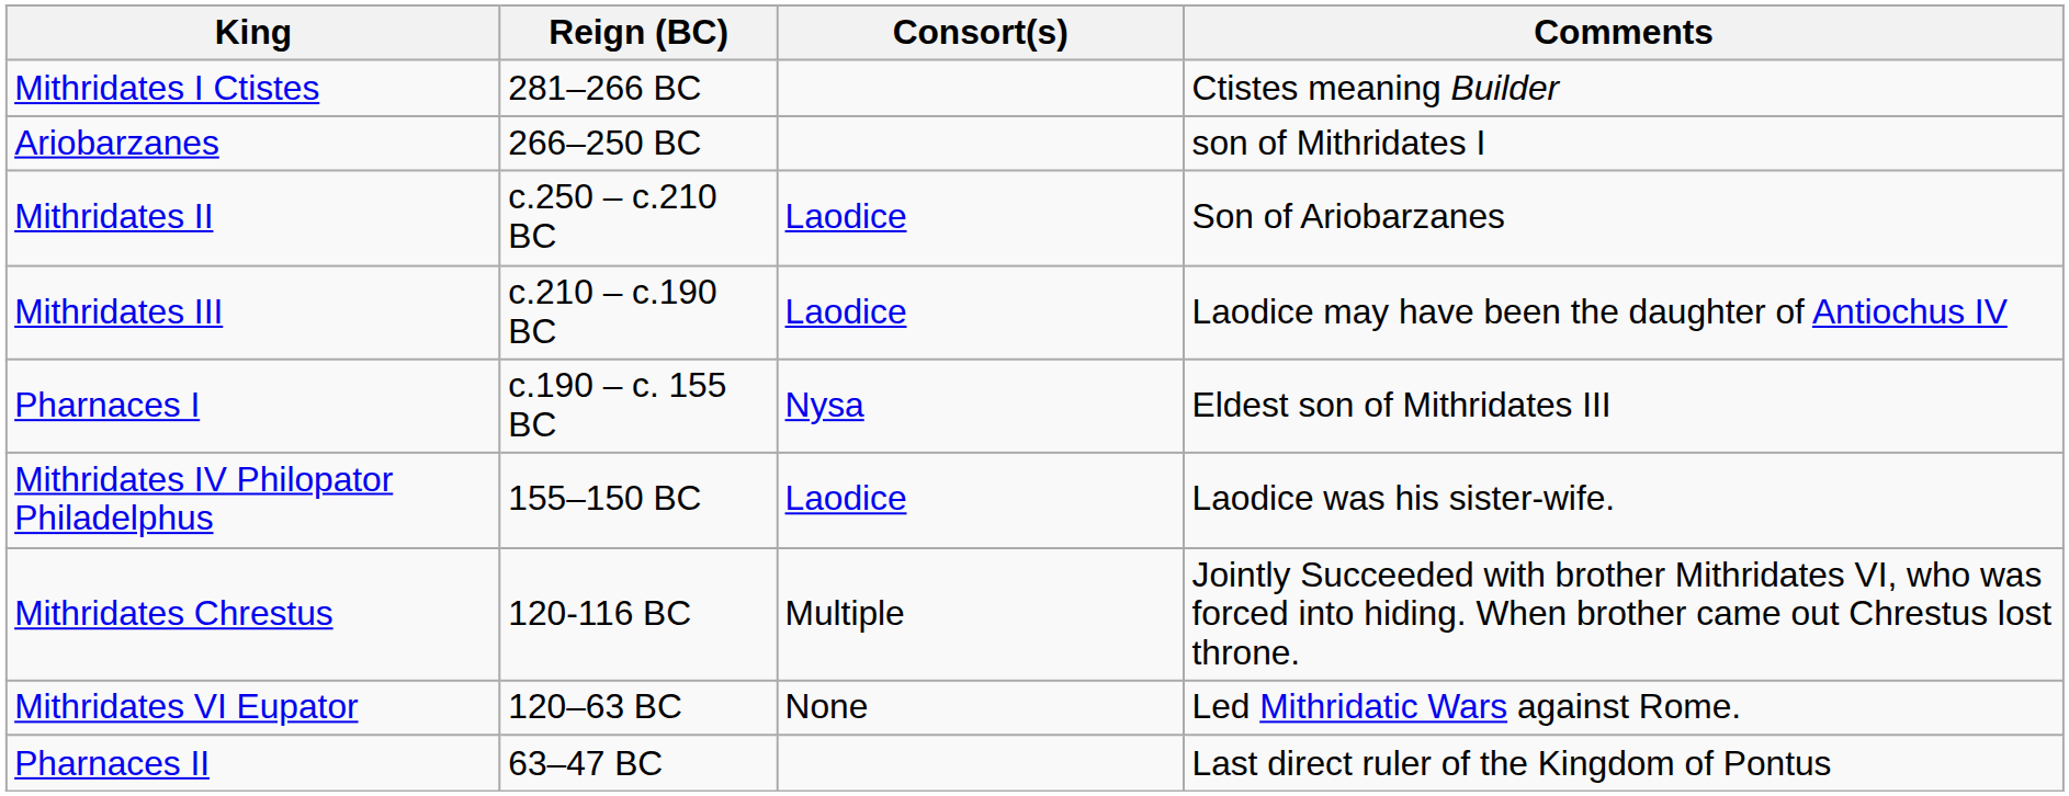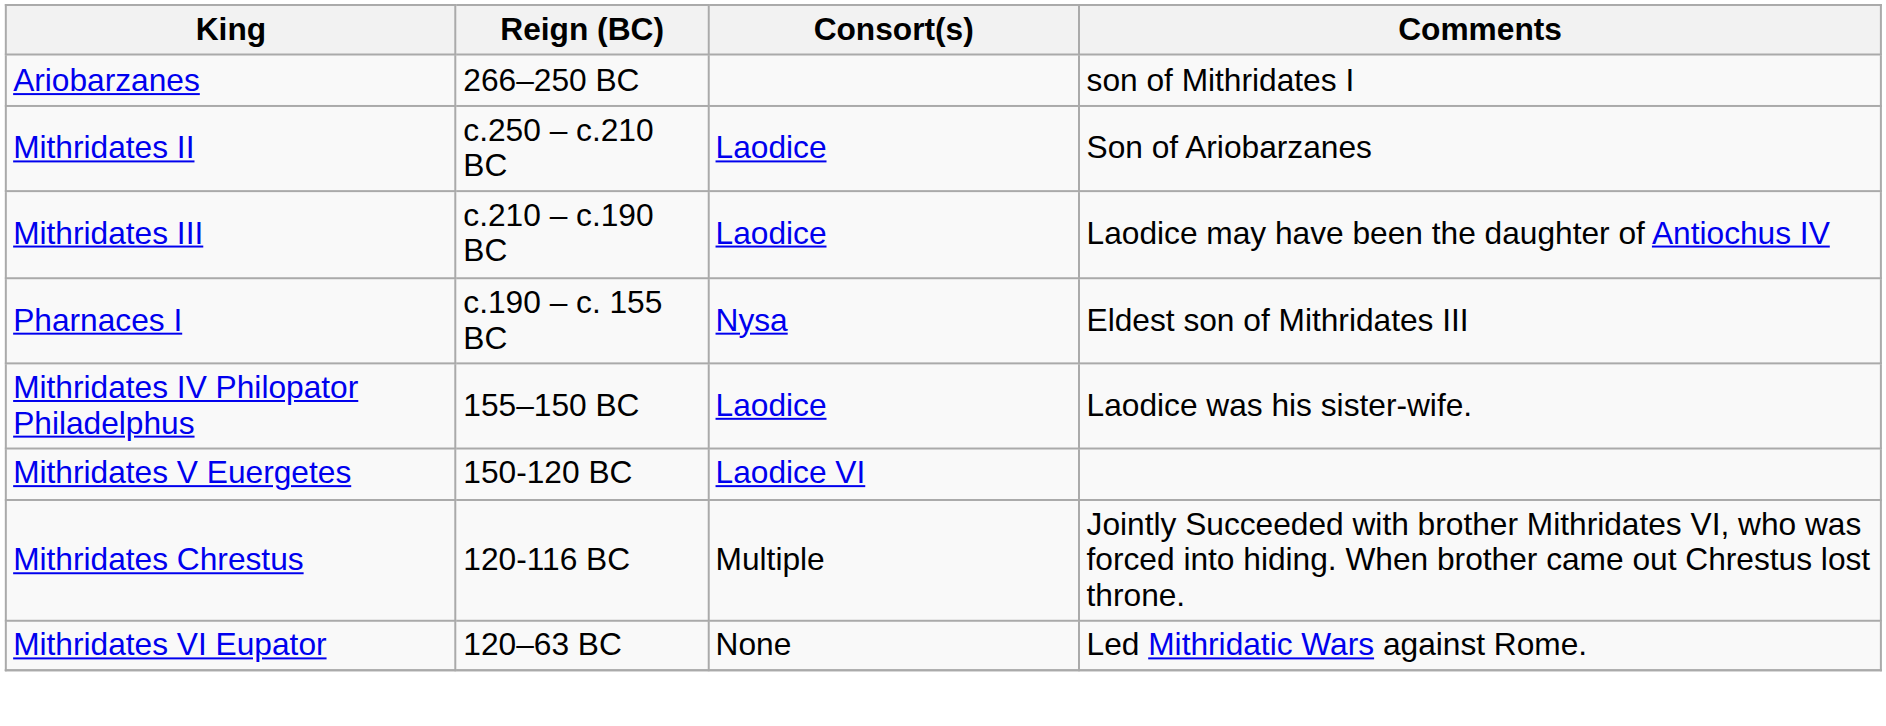- row: Mithridates I Ctistes | 281–266 BC | Ctistes meaning Builder
+ row: Mithridates V Euergetes | 150-120 BC | Laodice VI
- row: Pharnaces II | 63–47 BC | Last direct ruler of the Kingdom of Pontus
